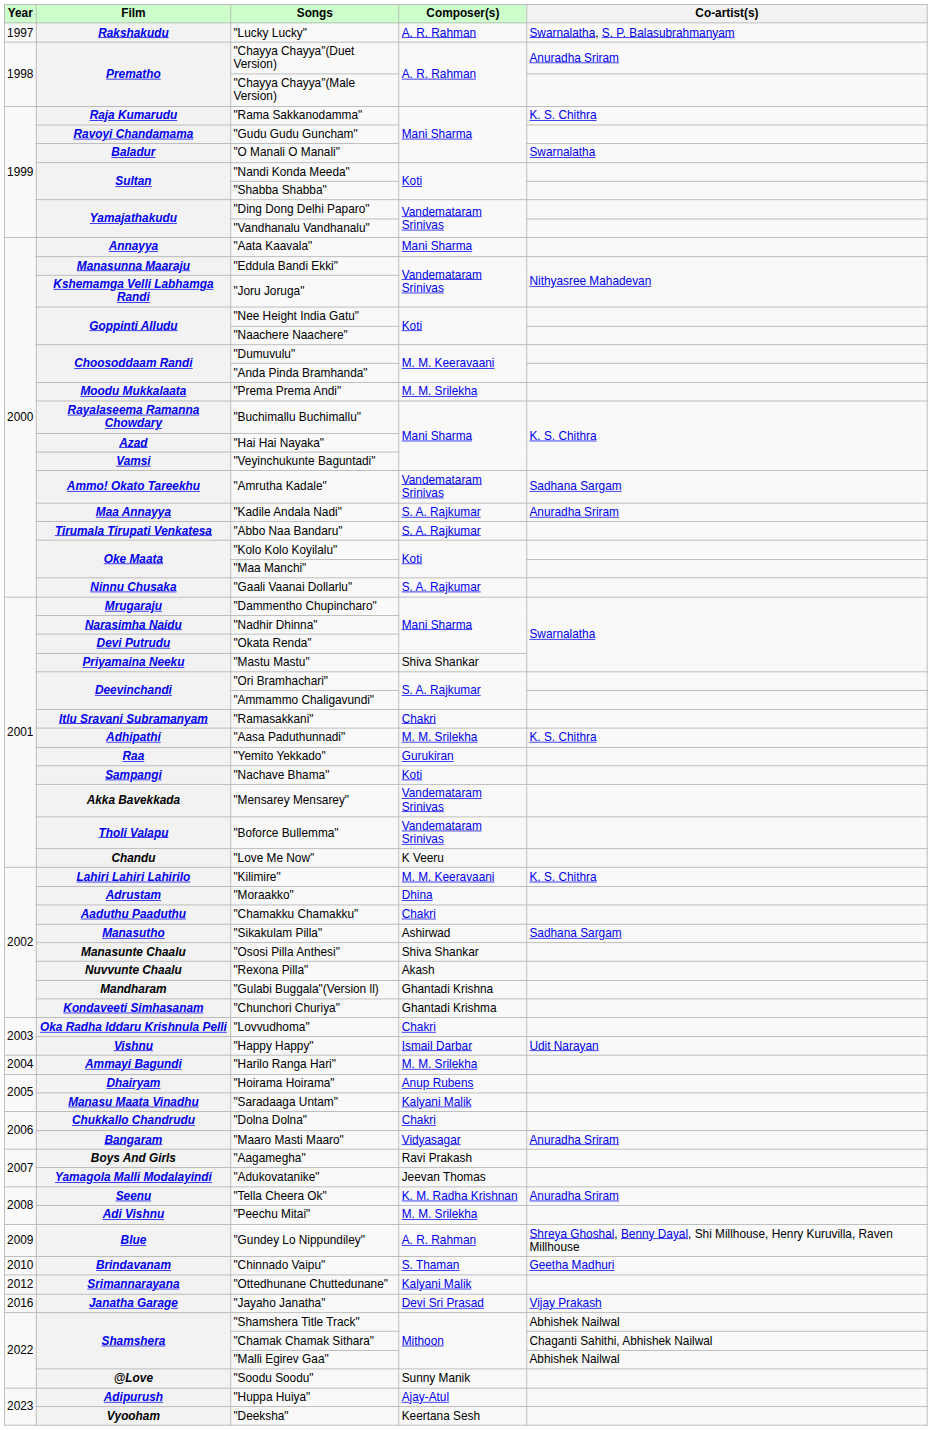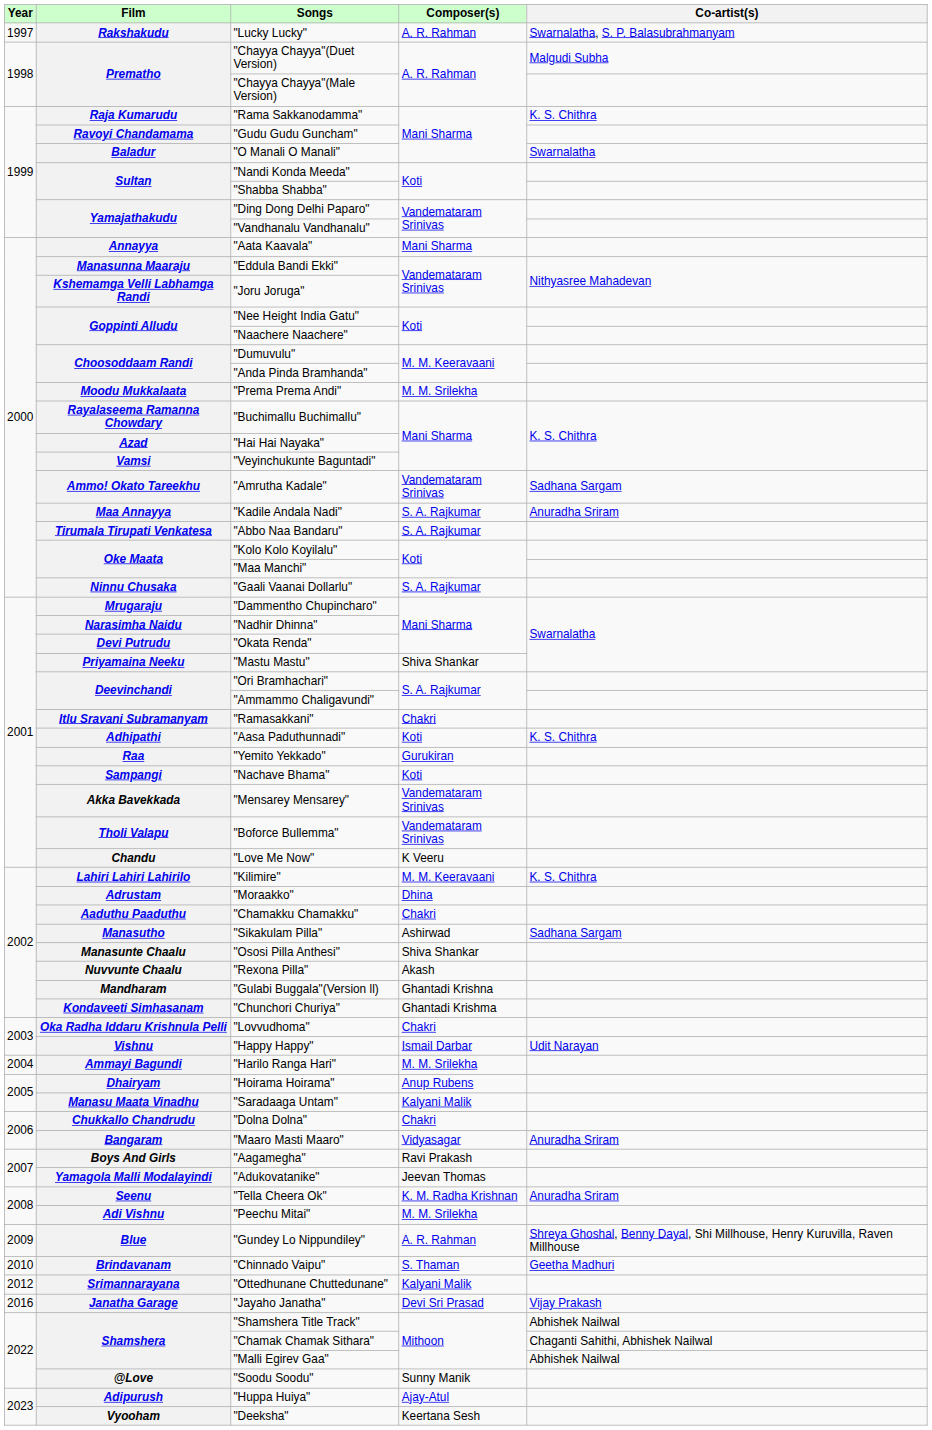"Chayya Chayya"(Duet Version) | Co-artist(s): Anuradha Sriram -> Malgudi Subha
"Aasa Paduthunnadi" | Composer(s): M. M. Srilekha -> Koti
